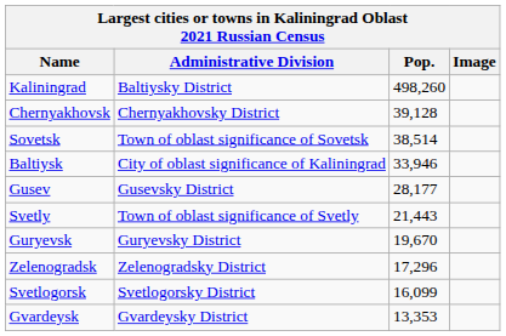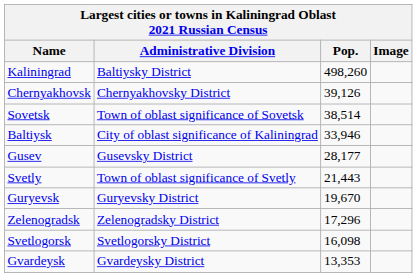Chernyakhovsk | Pop.: 39,128 -> 39,126
Svetlogorsk | Pop.: 16,099 -> 16,098
